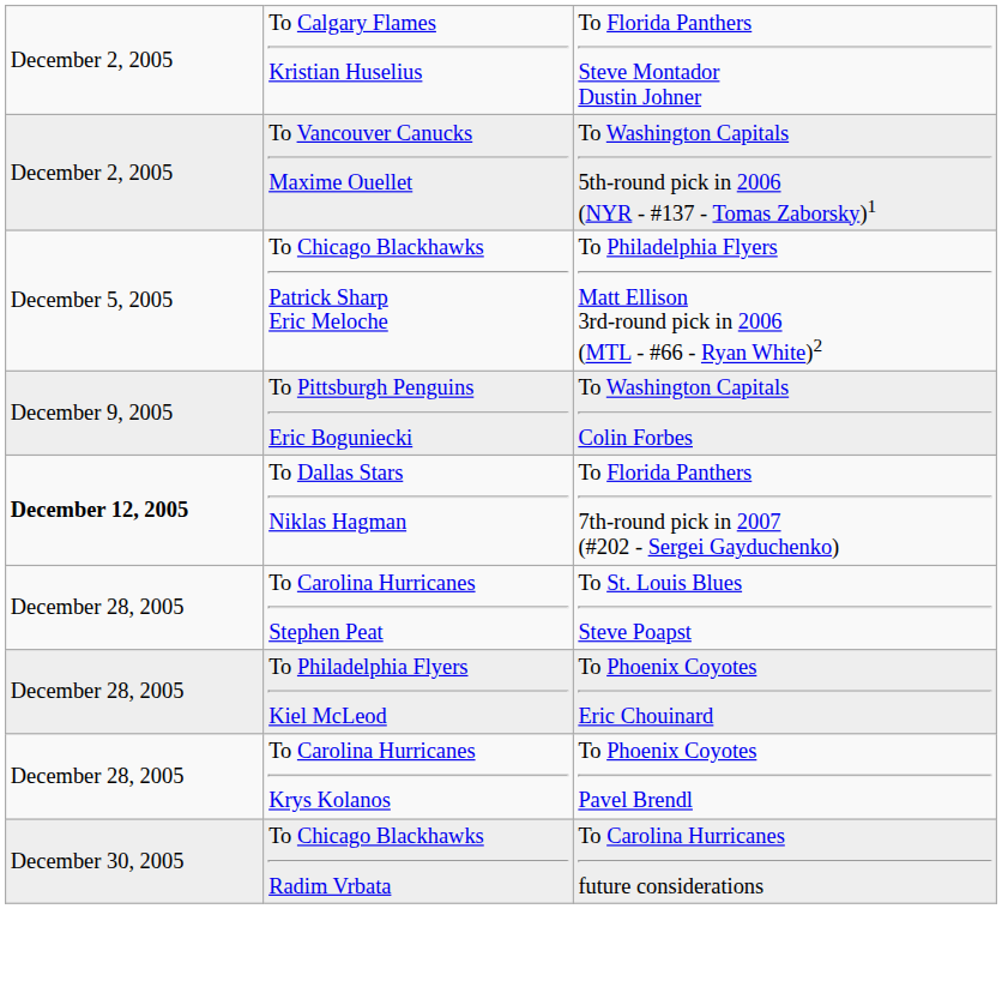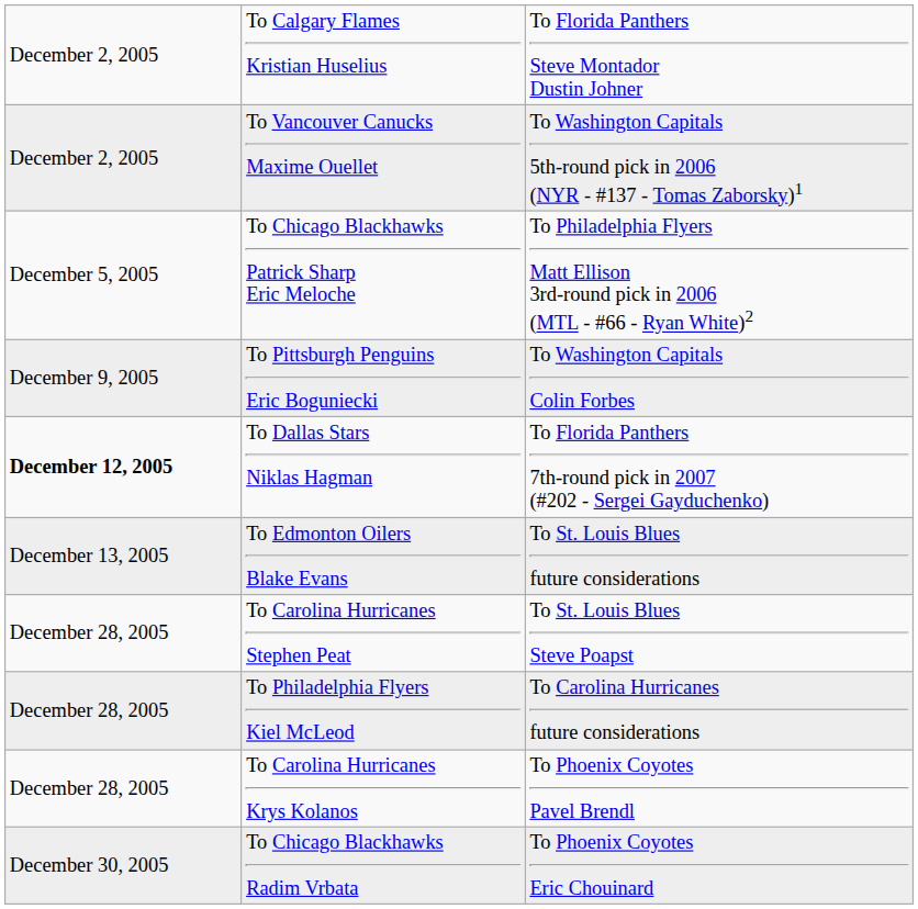+ row: December 13, 2005 | To Edmonton Oilers Blake Evans | To St. Louis Blues future considerations
To Philadelphia Flyers Kiel McLeod | column 3: To Phoenix Coyotes Eric Chouinard -> To Carolina Hurricanes future considerations
To Chicago Blackhawks Radim Vrbata | column 3: To Carolina Hurricanes future considerations -> To Phoenix Coyotes Eric Chouinard
